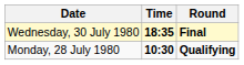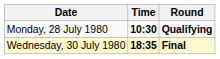rows swapped: Monday, 28 July 1980 <-> Wednesday, 30 July 1980
